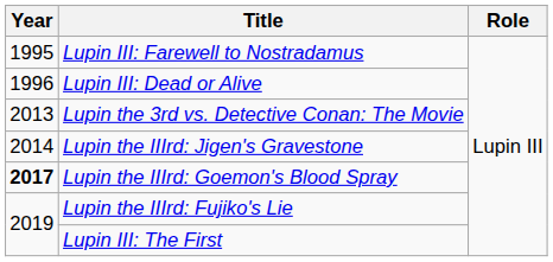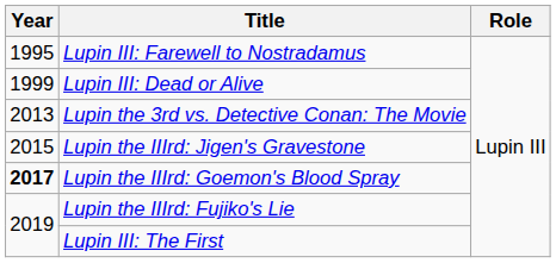Lupin III: Dead or Alive | Year: 1996 -> 1999
Lupin the IIIrd: Jigen's Gravestone | Year: 2014 -> 2015
